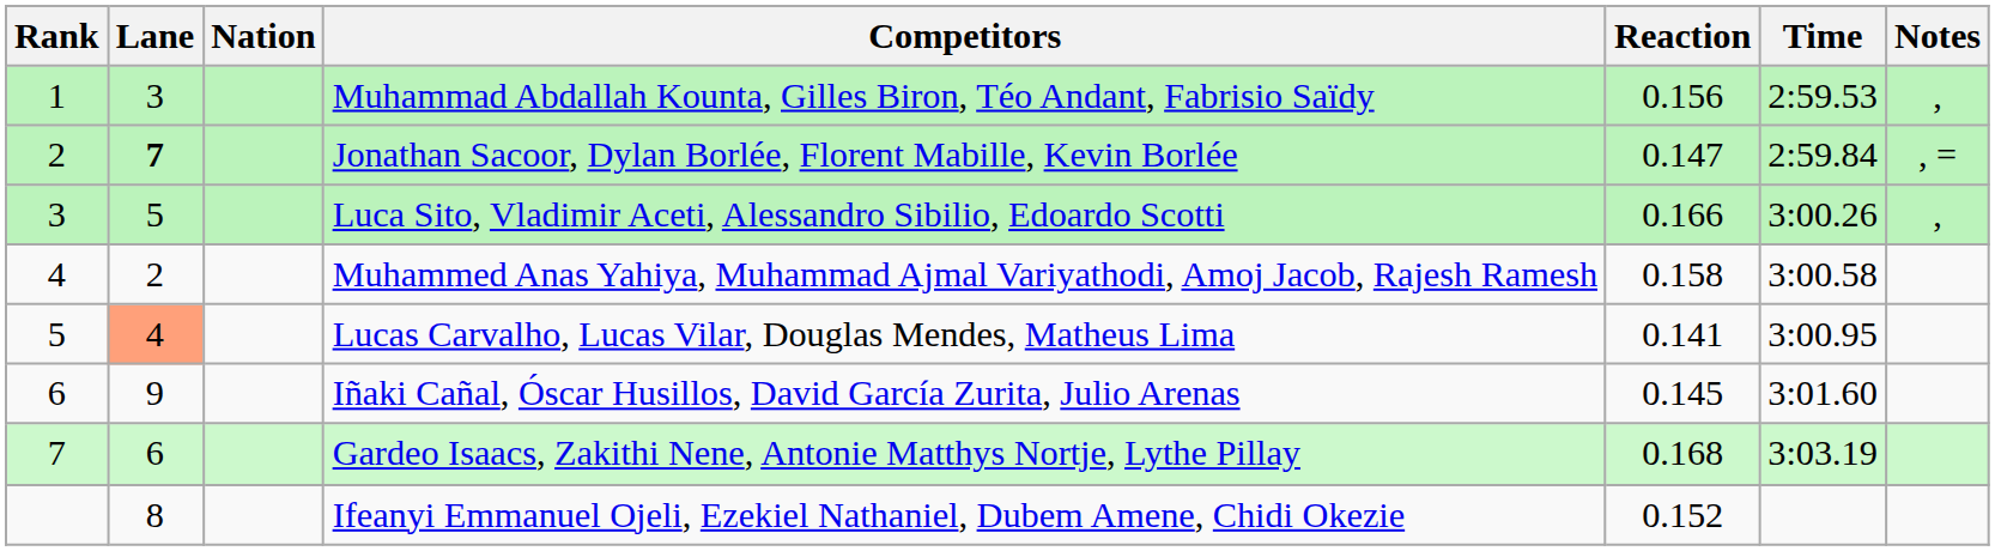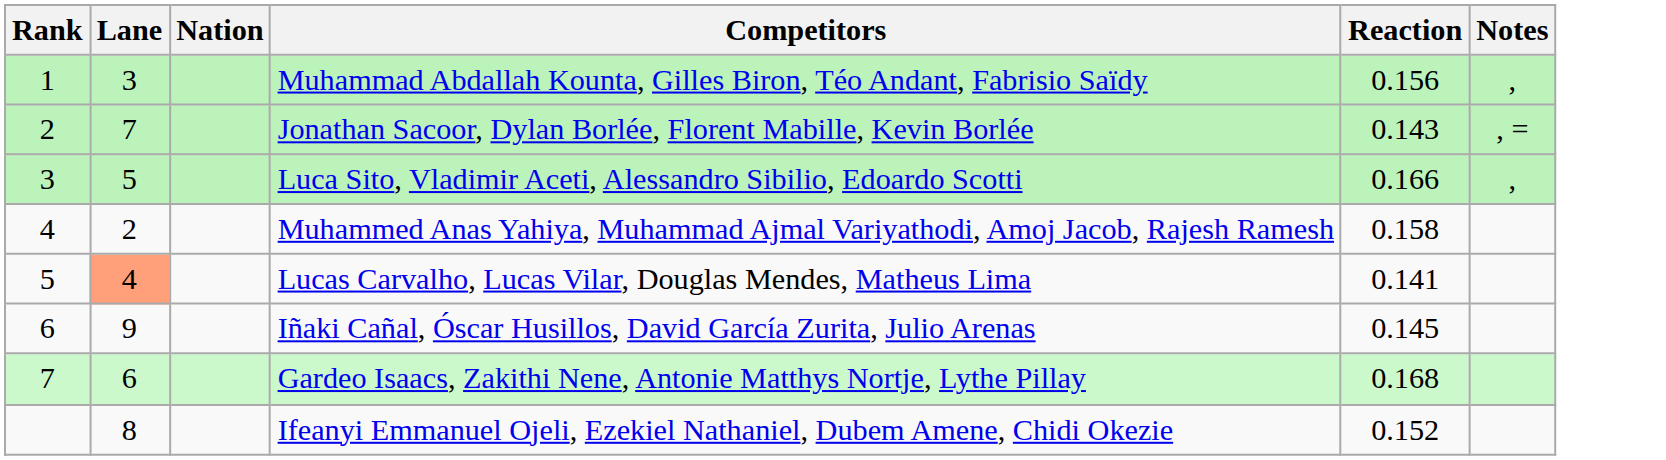- column: Time | 2:59.53 | 2:59.84 | 3:00.26 | 3:00.58 | 3:00.95 | 3:01.60 | 3:03.19
Jonathan Sacoor, Dylan Borlée, Florent Mabille, Kevin Borlée | Lane: bold -> normal
Jonathan Sacoor, Dylan Borlée, Florent Mabille, Kevin Borlée | Reaction: 0.147 -> 0.143
